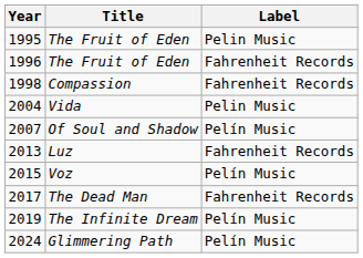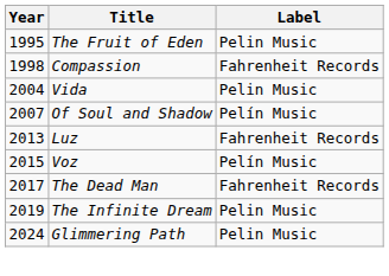- row: 1996 | The Fruit of Eden | Fahrenheit Records
The Infinite Dream | Label: Pelín Music -> Pelin Music
Glimmering Path | Label: Pelín Music -> Pelin Music
